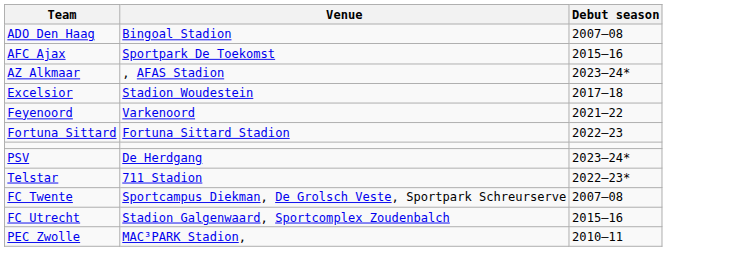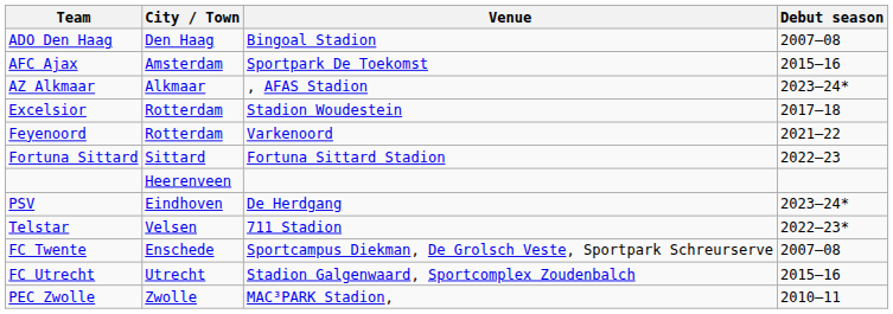+ column: City / Town | Den Haag | Amsterdam | Alkmaar | Rotterdam | Rotterdam | Sittard | Heerenveen | Eindhoven | Velsen | Enschede | Utrecht | Zwolle
